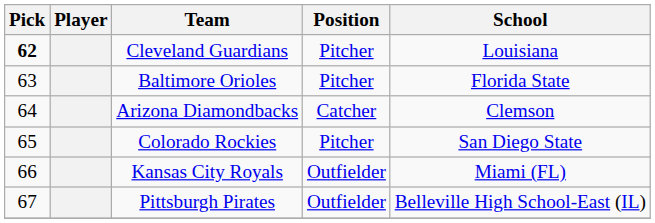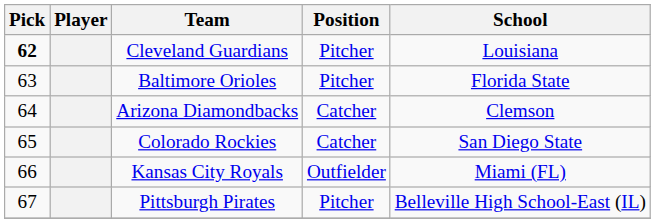Colorado Rockies | Position: Pitcher -> Catcher
Pittsburgh Pirates | Position: Outfielder -> Pitcher
